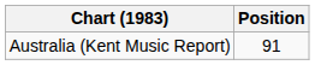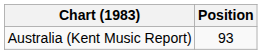Australia (Kent Music Report) | Position: 91 -> 93
